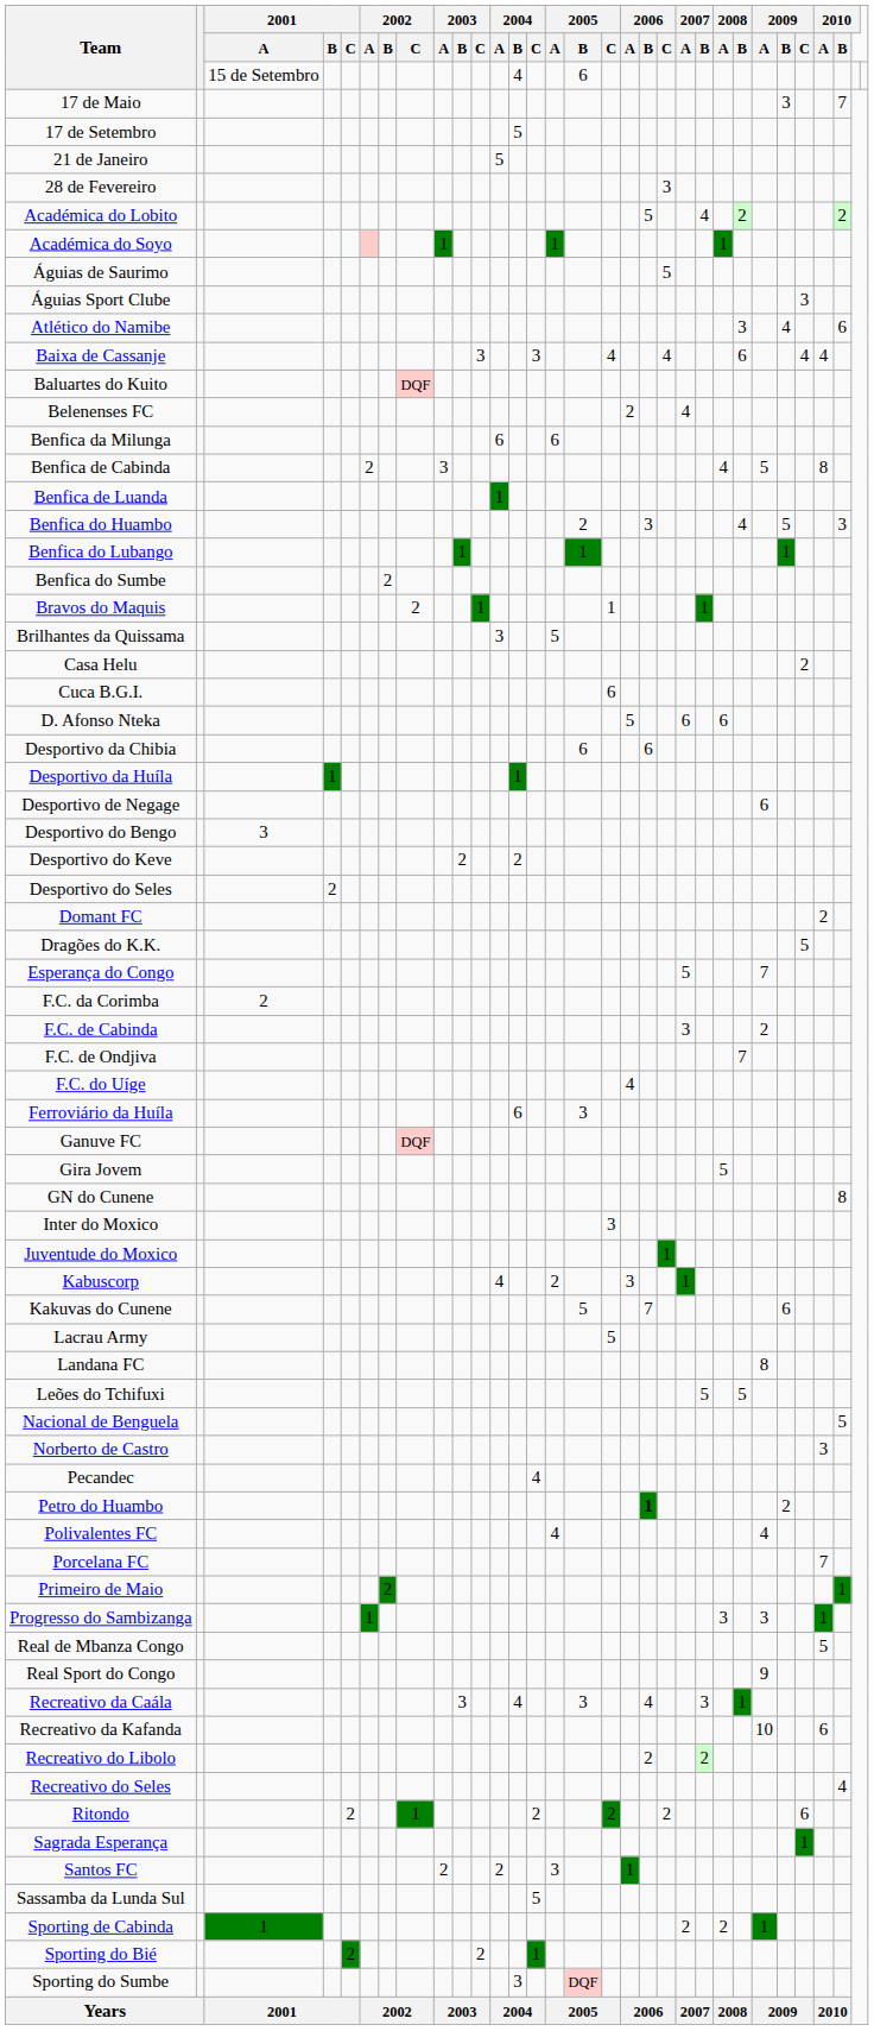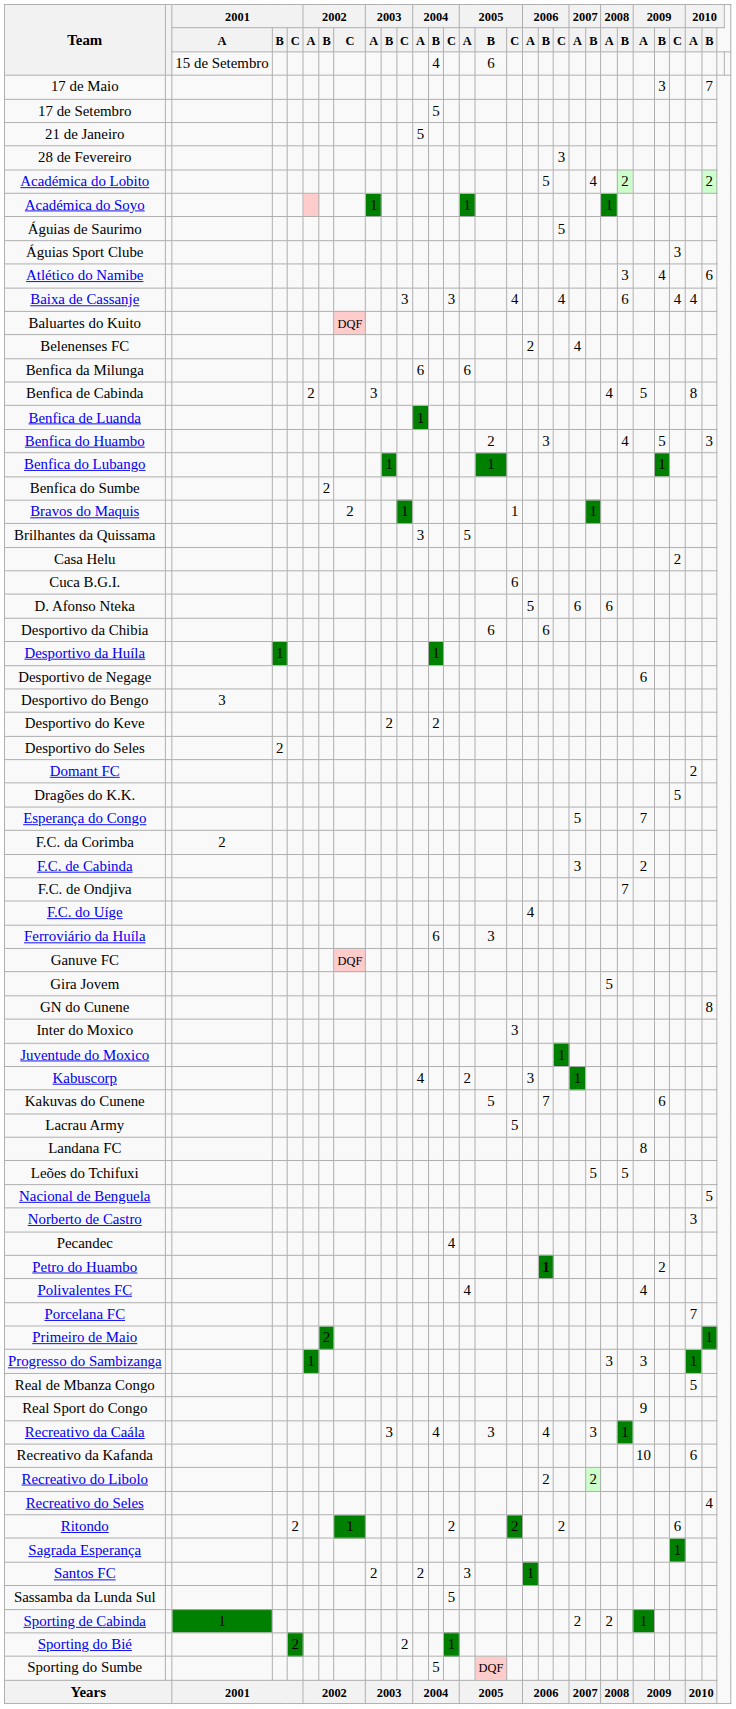Sporting do Sumbe | 2004 / B: 3 -> 5
